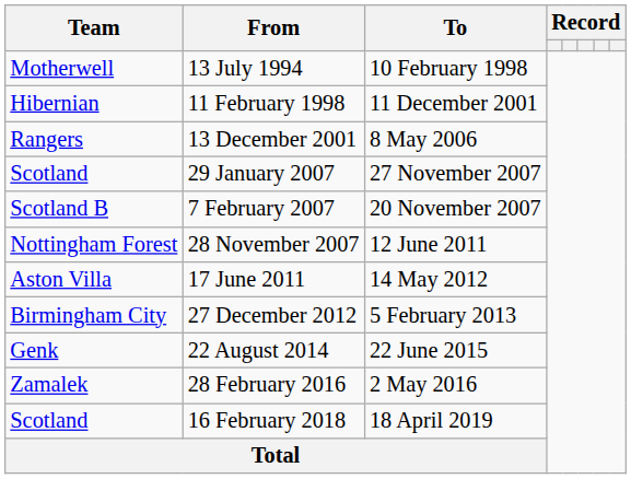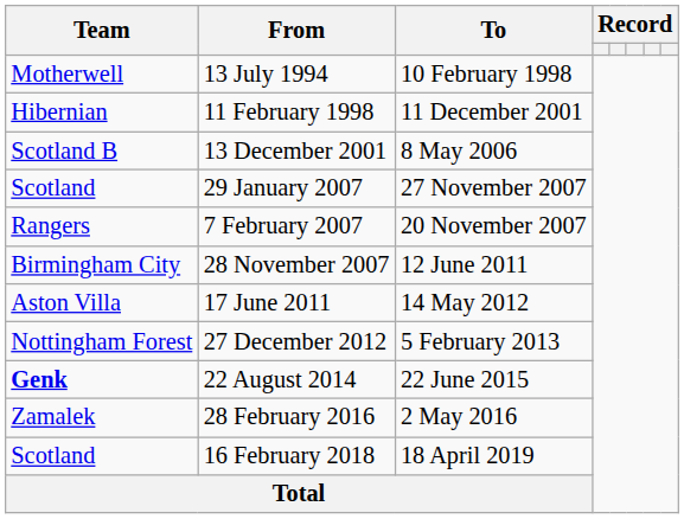13 December 2001 | Team: Rangers -> Scotland B
7 February 2007 | Team: Scotland B -> Rangers
28 November 2007 | Team: Nottingham Forest -> Birmingham City
27 December 2012 | Team: Birmingham City -> Nottingham Forest
22 August 2014 | Team: normal -> bold
